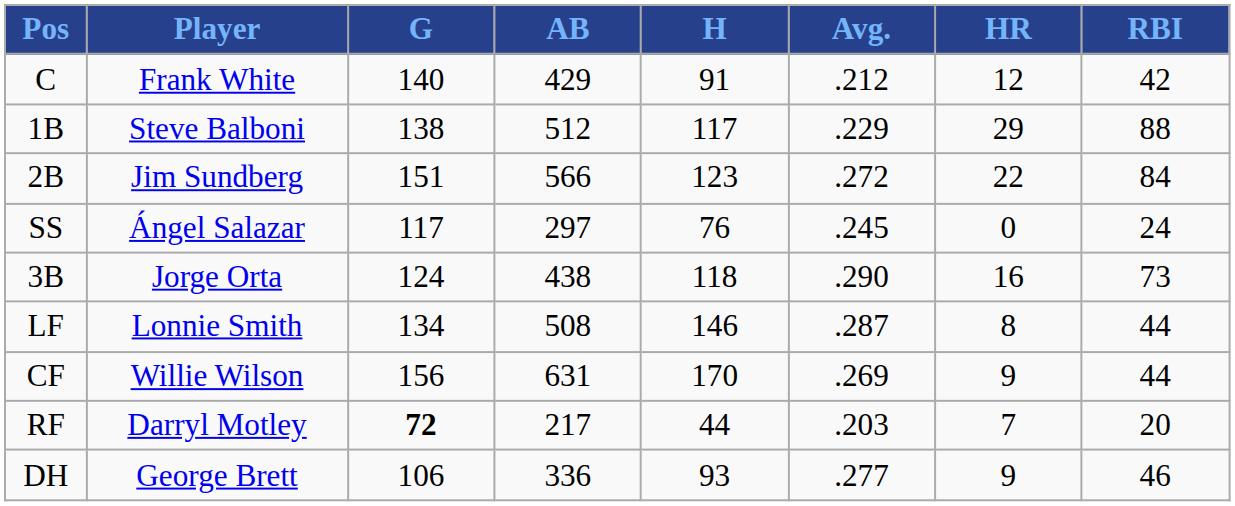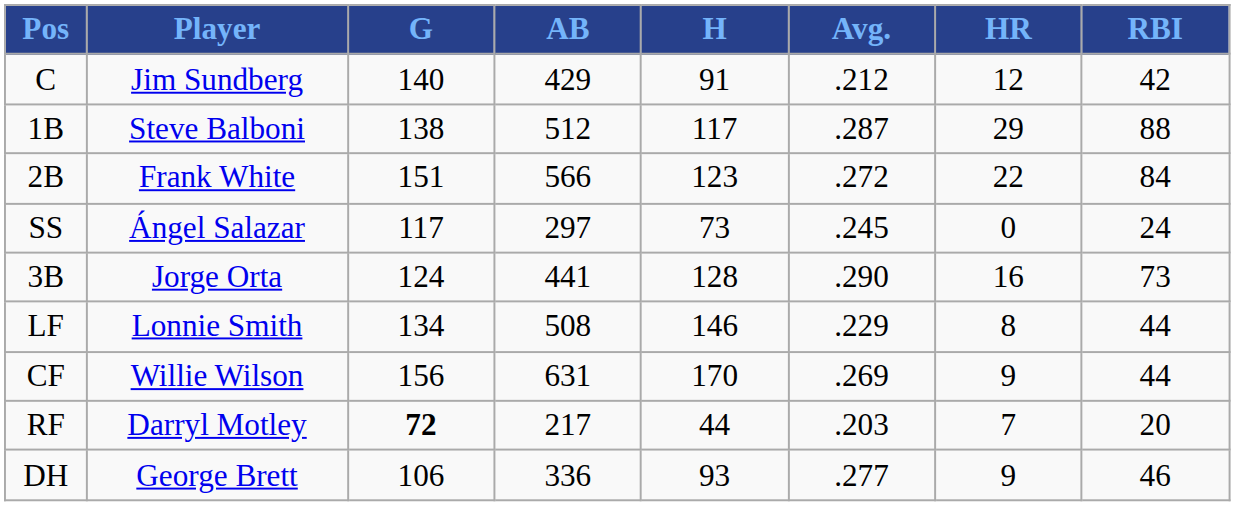C | Player: Frank White -> Jim Sundberg
1B | Avg.: .229 -> .287
2B | Player: Jim Sundberg -> Frank White
SS | H: 76 -> 73
3B | AB: 438 -> 441
3B | H: 118 -> 128
LF | Avg.: .287 -> .229
